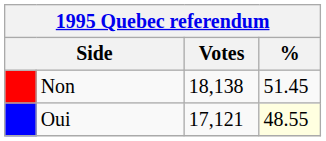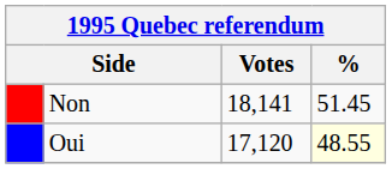Non | Votes: 18,138 -> 18,141
Oui | Votes: 17,121 -> 17,120
